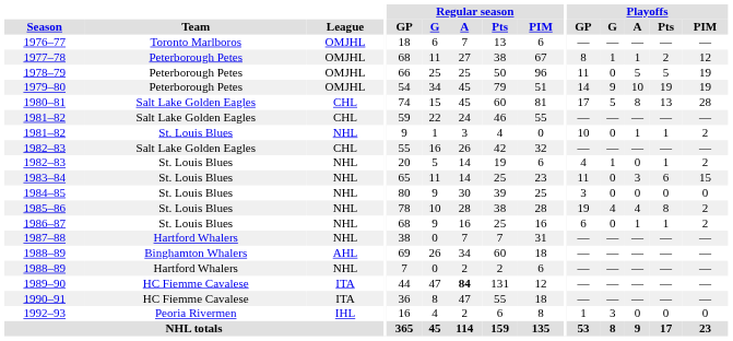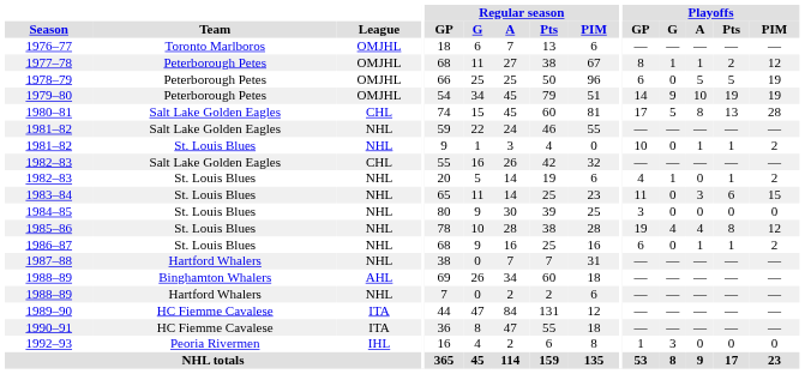1978–79 | Playoffs / GP: 11 -> 6
1981–82 / Salt Lake Golden Eagles | League: CHL -> NHL
1985–86 | Playoffs / PIM: 2 -> 12
1989–90 | Regular season / A: bold -> normal
